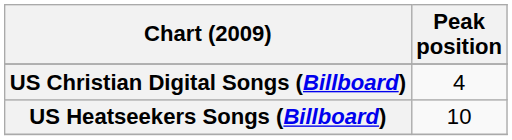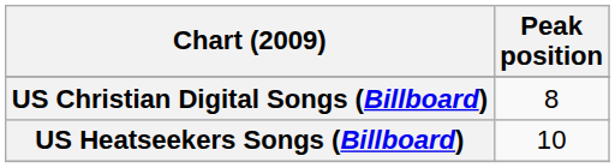US Christian Digital Songs (Billboard) | Peak position: 4 -> 8
